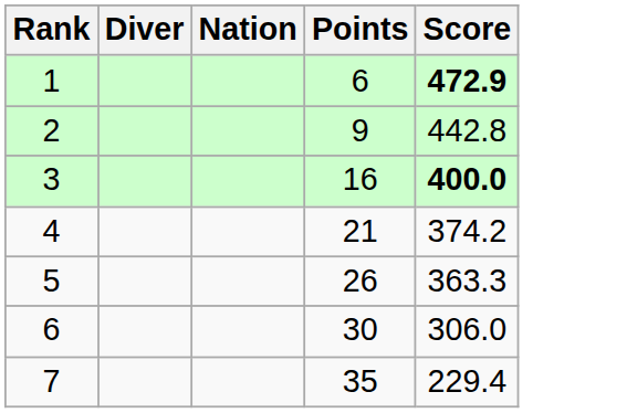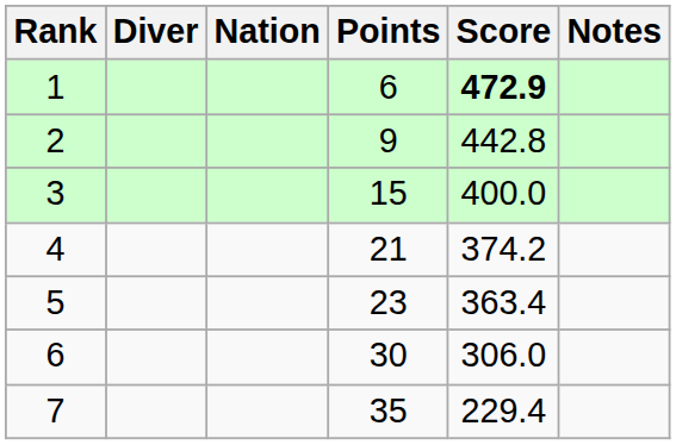+ column: Notes
3 | Points: 16 -> 15
3 | Score: bold -> normal
5 | Points: 26 -> 23
5 | Score: 363.3 -> 363.4
